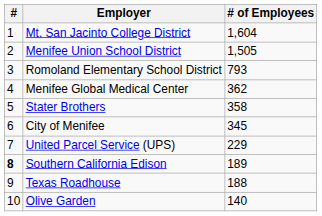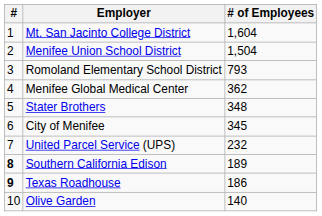Menifee Union School District | # of Employees: 1,505 -> 1,504
Stater Brothers | # of Employees: 358 -> 348
United Parcel Service (UPS) | # of Employees: 229 -> 232
Texas Roadhouse | #: normal -> bold
Texas Roadhouse | # of Employees: 188 -> 186
